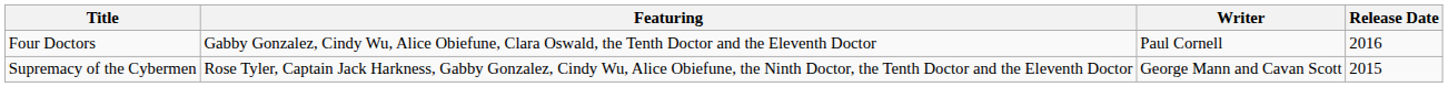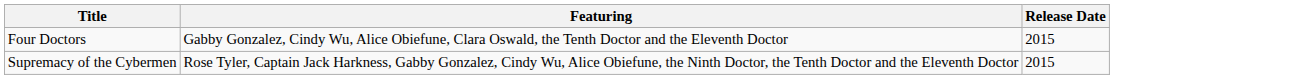- column: Writer | Paul Cornell | George Mann and Cavan Scott
Four Doctors | Release Date: 2016 -> 2015
